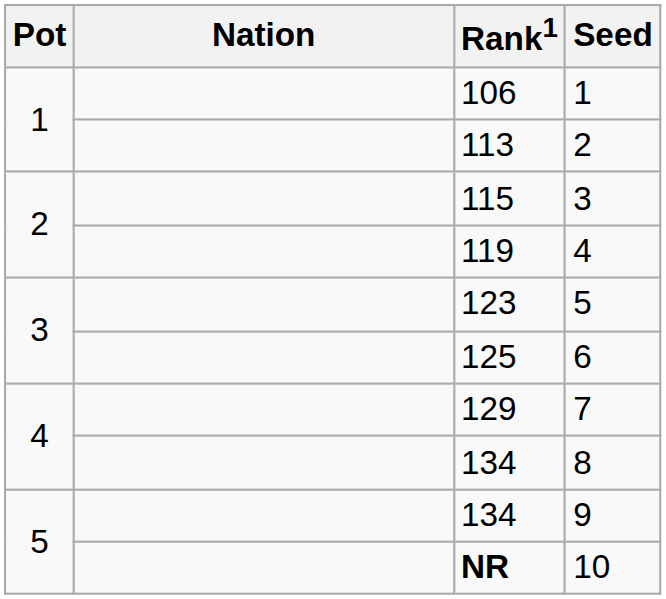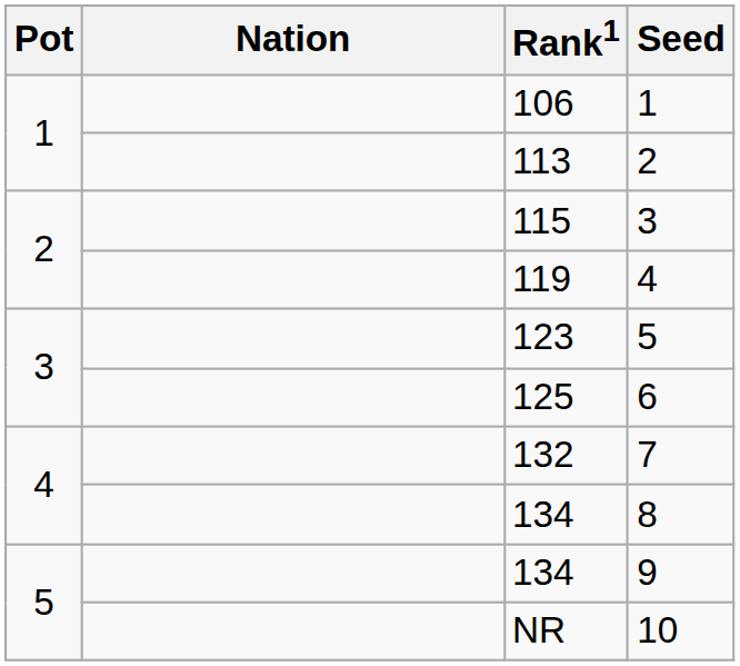7 | Rank1: 129 -> 132
10 | Rank1: bold -> normal
